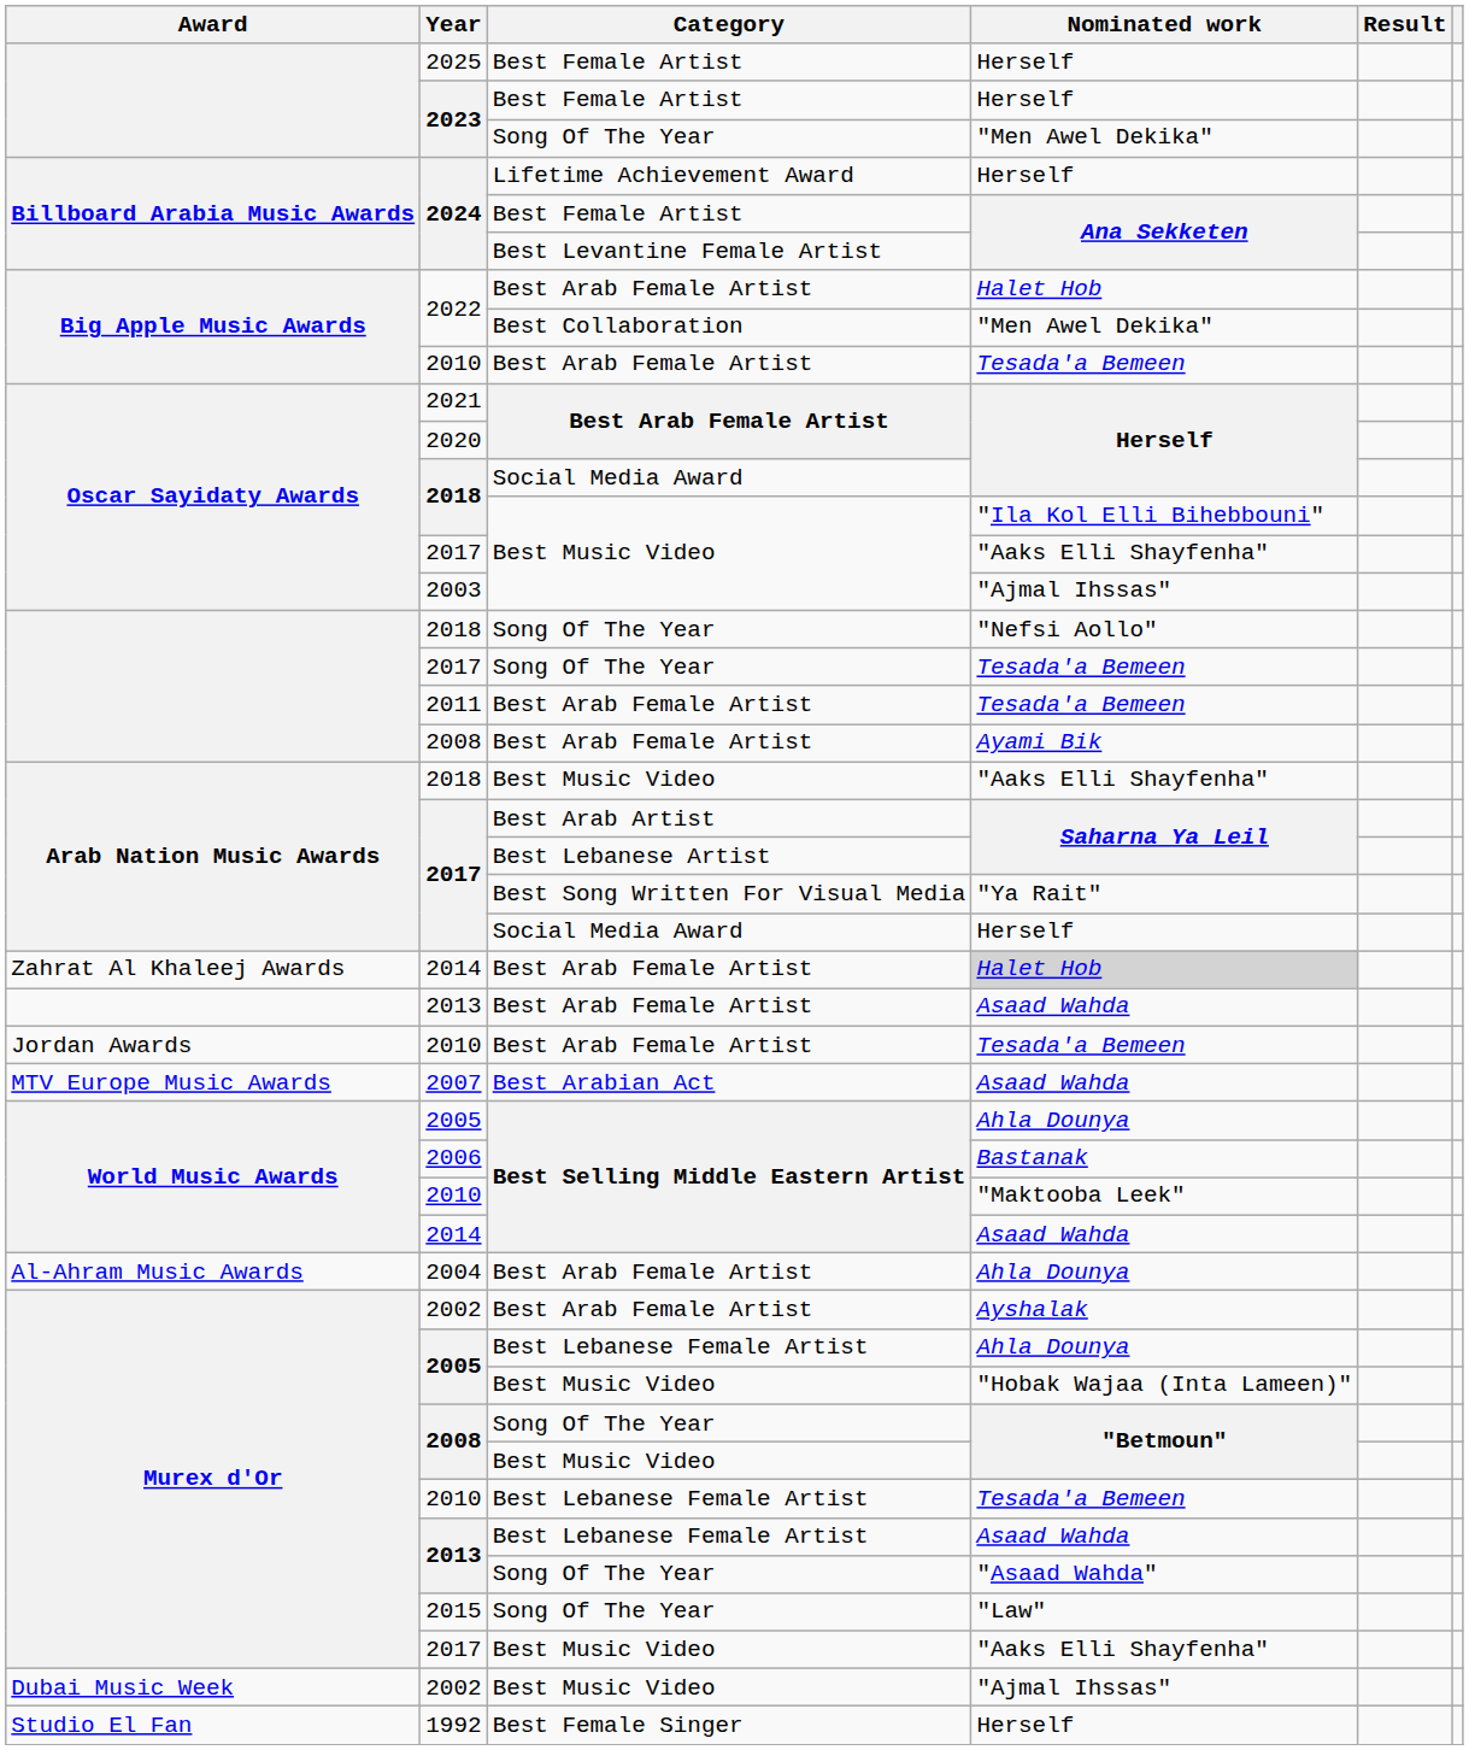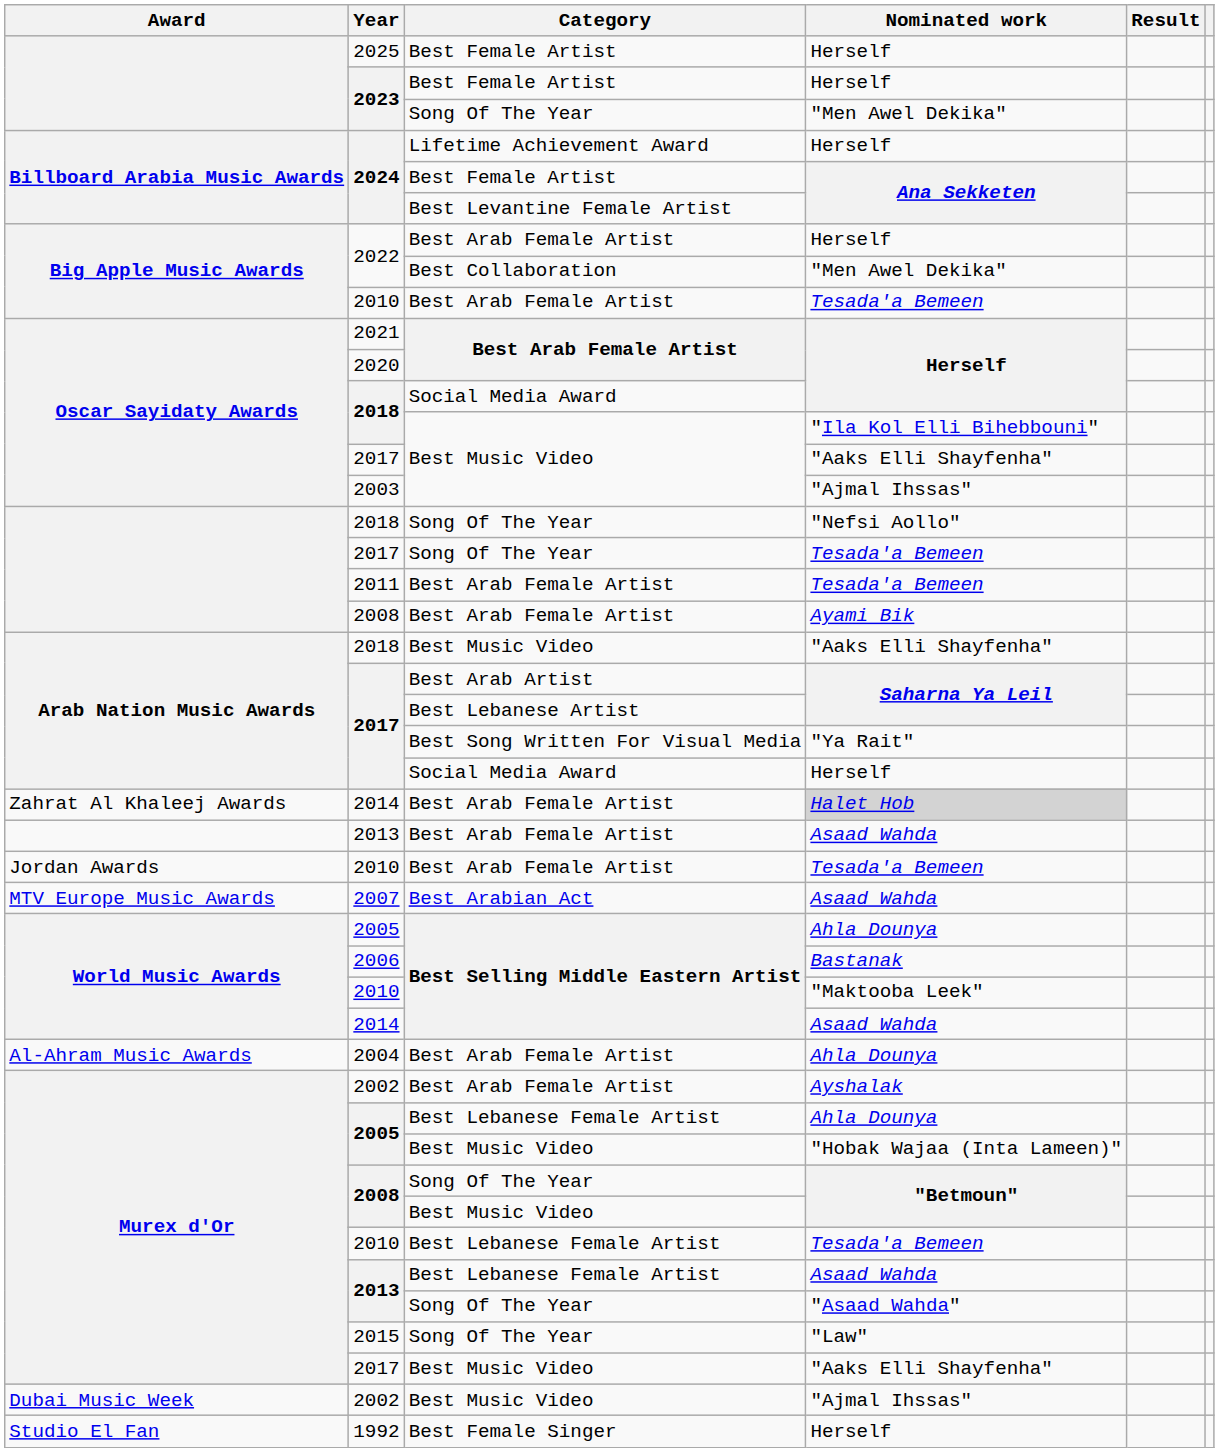2022 / Best Arab Female Artist | Nominated work: Halet Hob -> Herself
